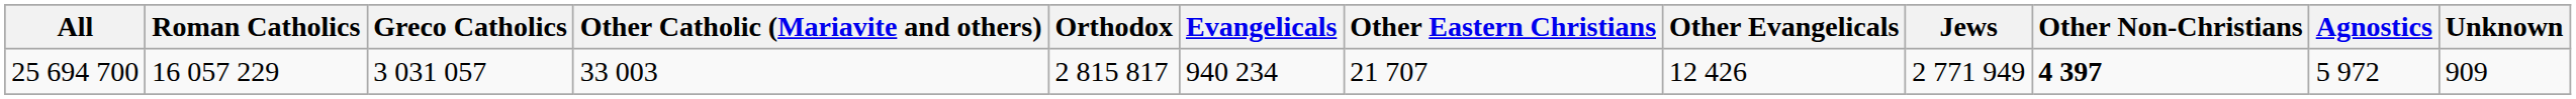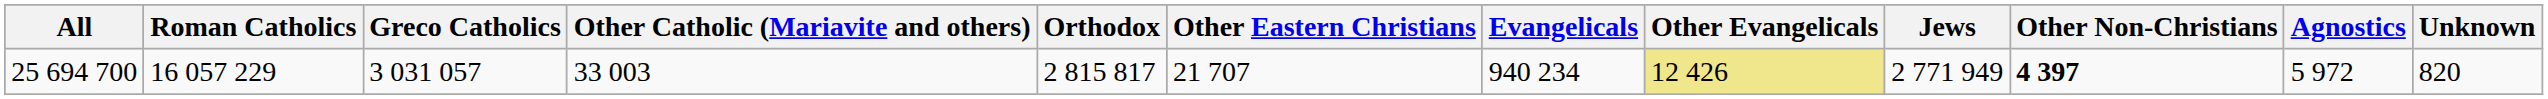columns swapped: Other Eastern Christians <-> Evangelicals
25 694 700 | Other Evangelicals: no background -> khaki background
25 694 700 | Unknown: 909 -> 820
